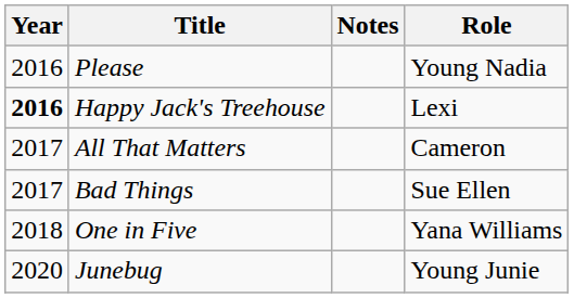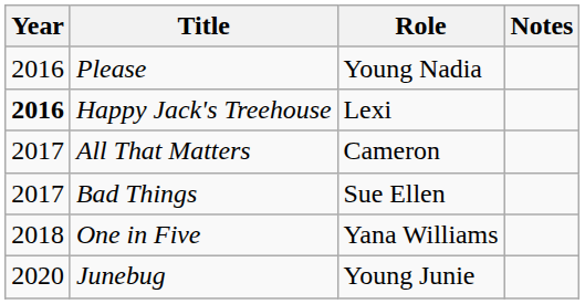columns swapped: Role <-> Notes
